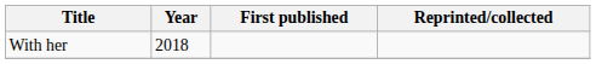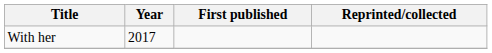With her | Year: 2018 -> 2017
